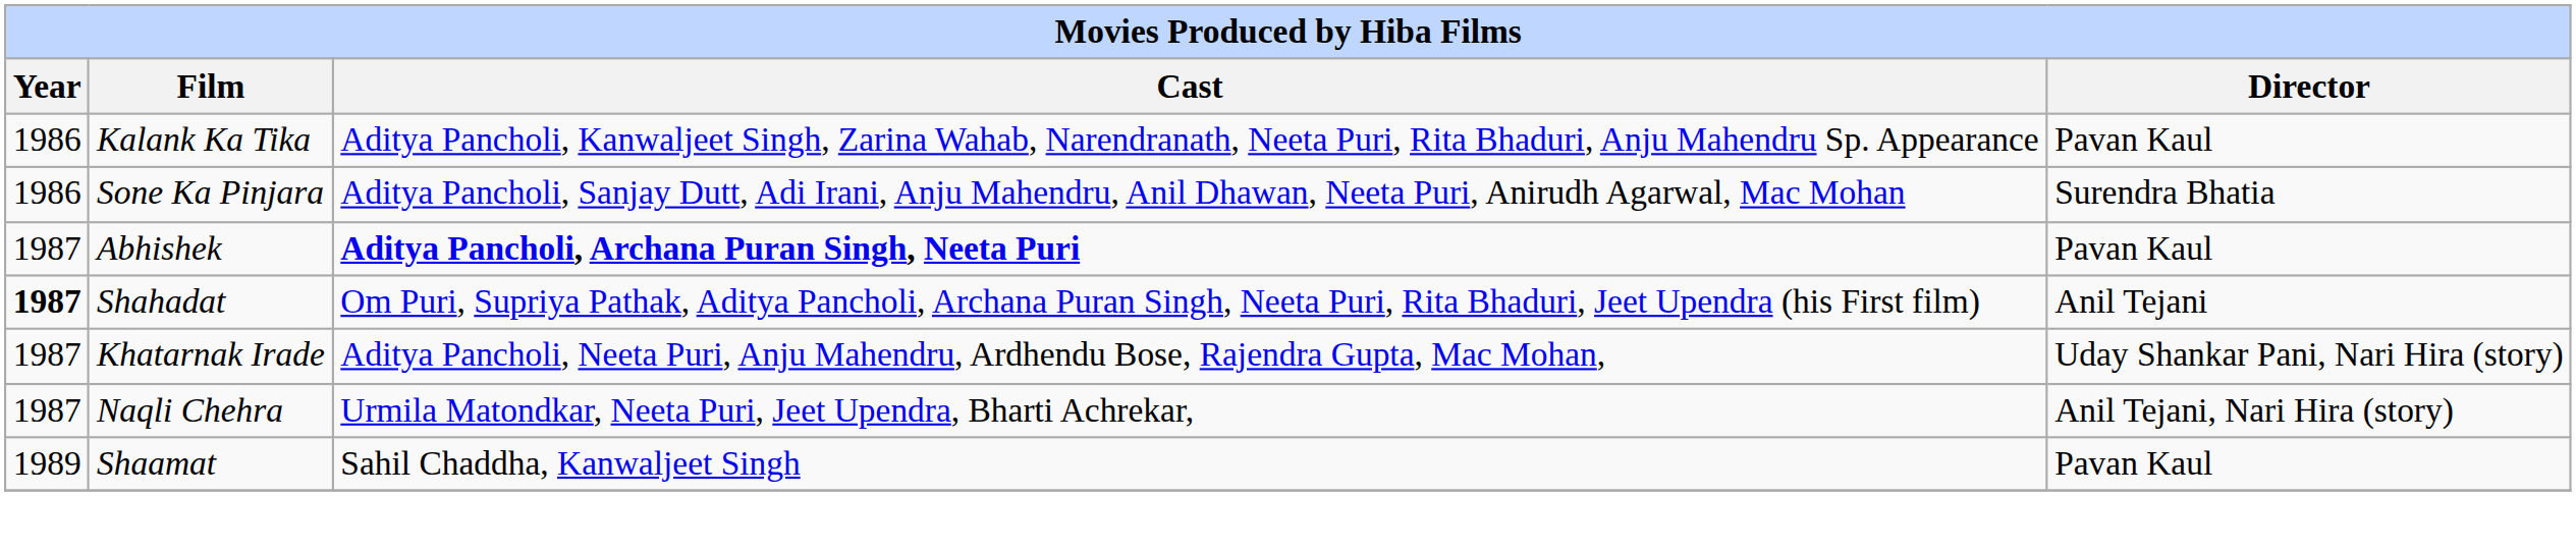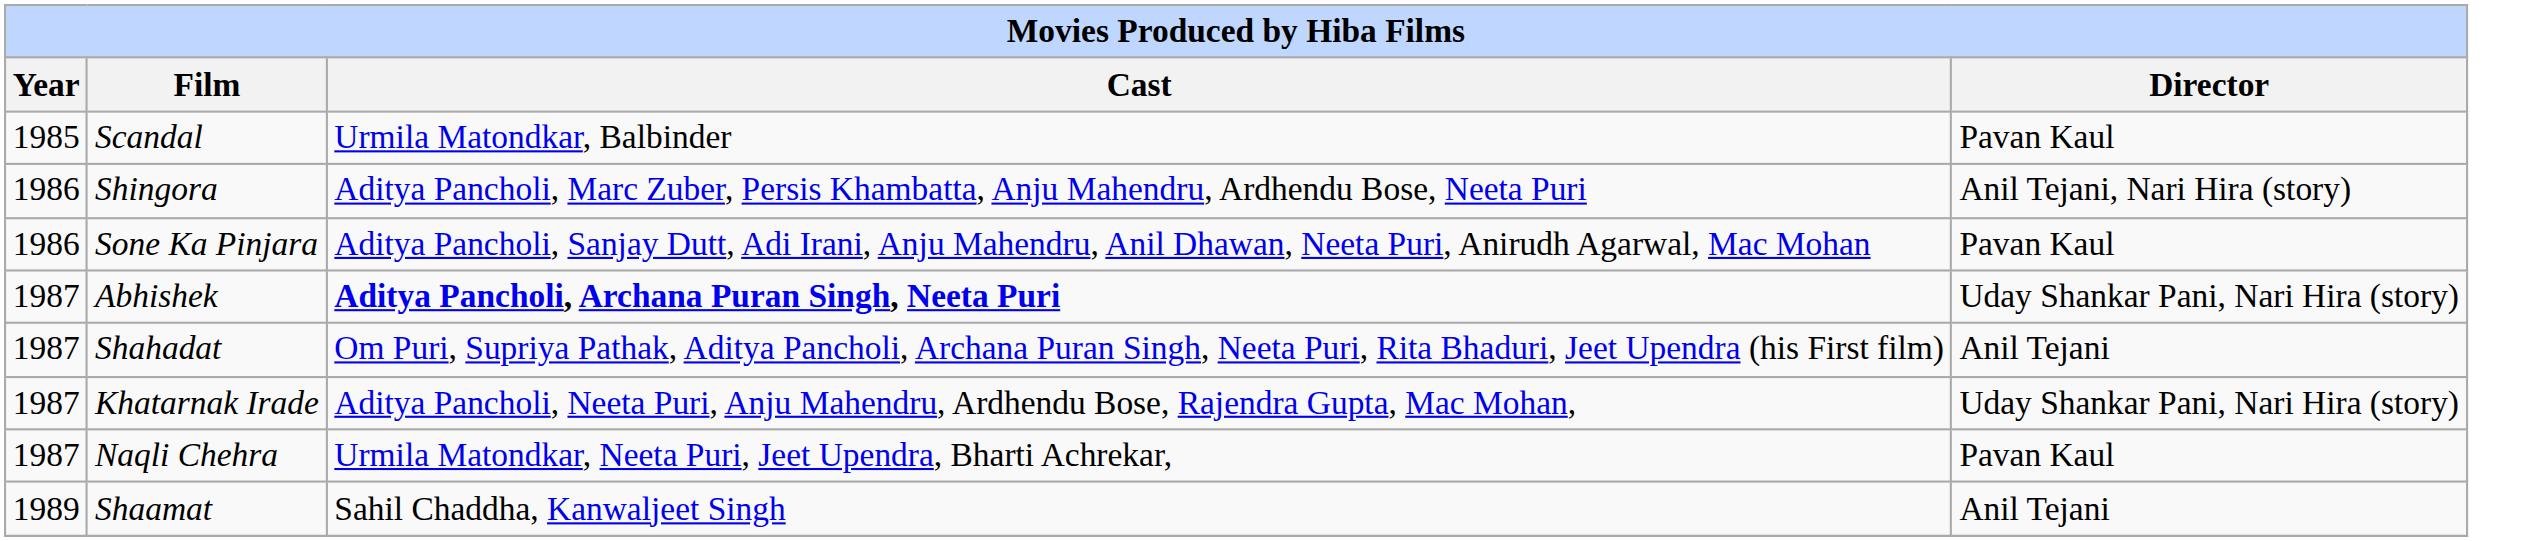+ row: 1985 | Scandal | Urmila Matondkar, Balbinder | Pavan Kaul
+ row: 1986 | Shingora | Aditya Pancholi, Marc Zuber, Persis Khambatta, Anju Mahendru, Ardhendu Bose, Neeta Puri | Anil Tejani, Nari Hira (story)
- row: 1986 | Kalank Ka Tika | Aditya Pancholi, Kanwaljeet Singh, Zarina Wahab, Narendranath, Neeta Puri, Rita Bhaduri, Anju Mahendru Sp. Appearance | Pavan Kaul
Sone Ka Pinjara | Director: Surendra Bhatia -> Pavan Kaul
Abhishek | Director: Pavan Kaul -> Uday Shankar Pani, Nari Hira (story)
Shahadat | Year: bold -> normal
Naqli Chehra | Director: Anil Tejani, Nari Hira (story) -> Pavan Kaul
Shaamat | Director: Pavan Kaul -> Anil Tejani
